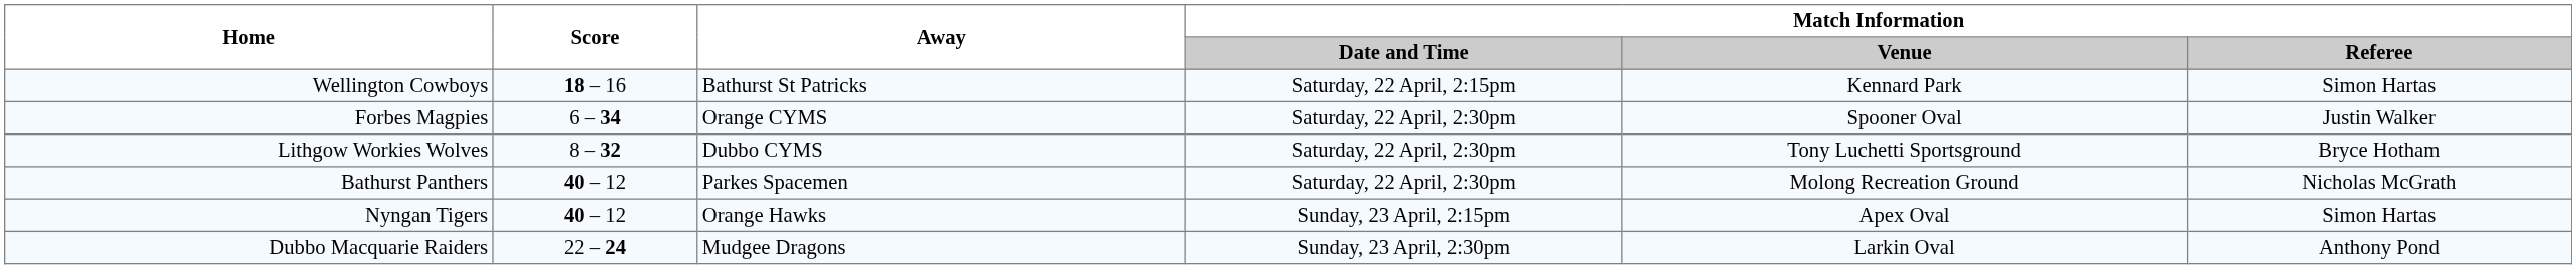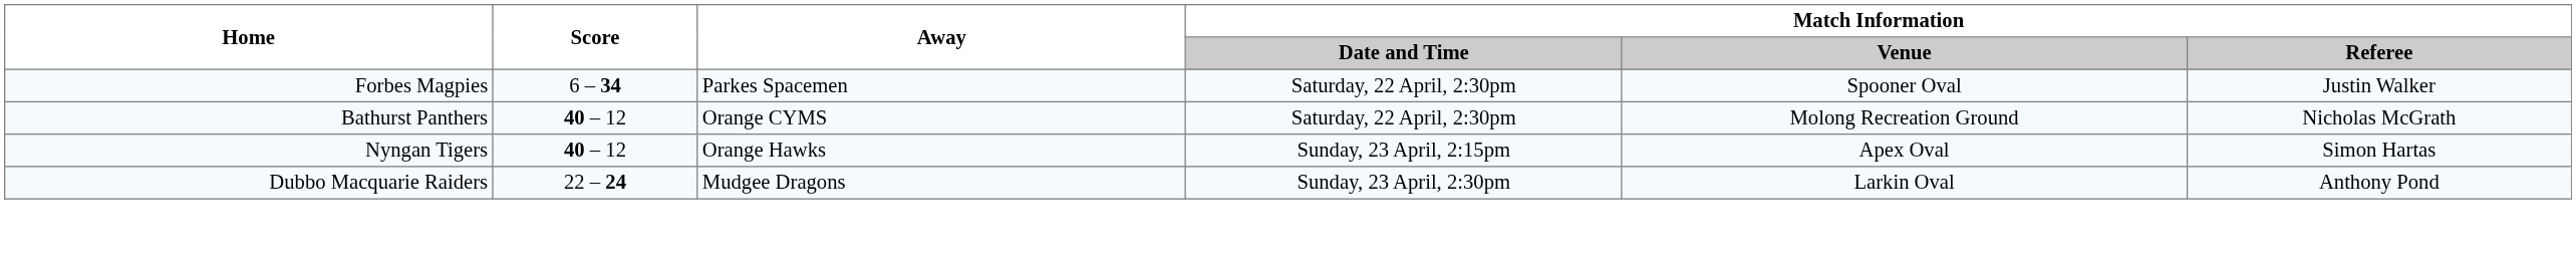- row: Wellington Cowboys | 18 – 16 | Bathurst St Patricks | Saturday, 22 April, 2:15pm | Kennard Park | Simon Hartas
Forbes Magpies | Away: Orange CYMS -> Parkes Spacemen
- row: Lithgow Workies Wolves | 8 – 32 | Dubbo CYMS | Saturday, 22 April, 2:30pm | Tony Luchetti Sportsground | Bryce Hotham
Bathurst Panthers | Away: Parkes Spacemen -> Orange CYMS
